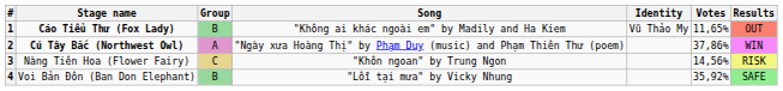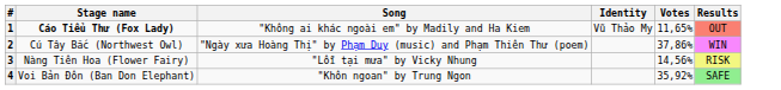- column: Group | B | A | C | B
2 | Stage name: bold -> normal
3 | Song: "Khôn ngoan" by Trung Ngon -> "Lỗi tại mưa" by Vicky Nhung
4 | Song: "Lỗi tại mưa" by Vicky Nhung -> "Khôn ngoan" by Trung Ngon
